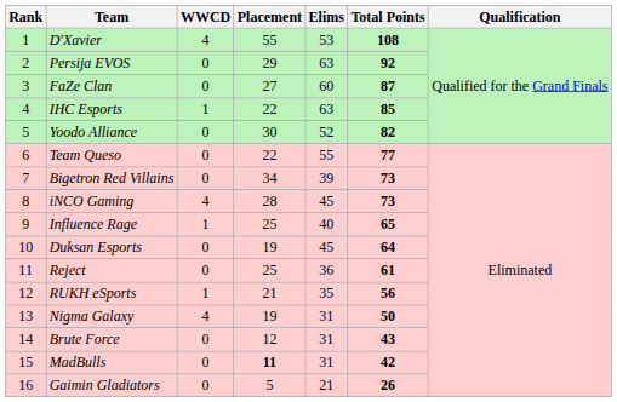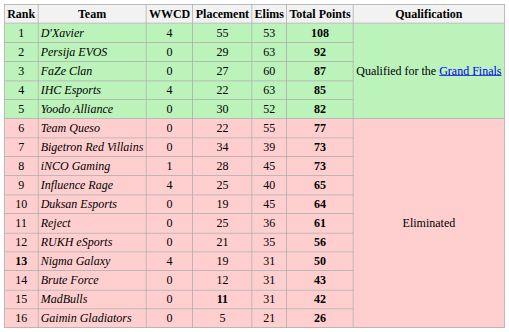IHC Esports | WWCD: 1 -> 4
iNCO Gaming | WWCD: 4 -> 1
Influence Rage | WWCD: 1 -> 4
RUKH eSports | WWCD: 1 -> 0
Nigma Galaxy | Rank: normal -> bold
